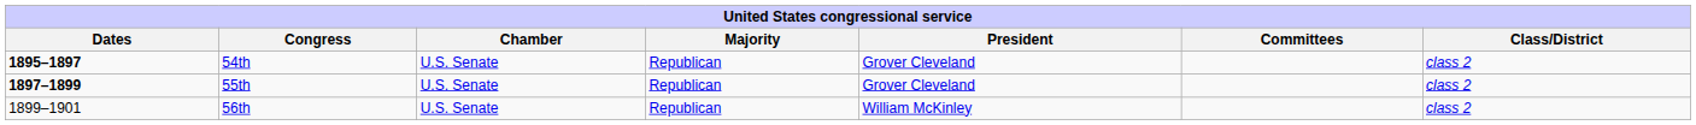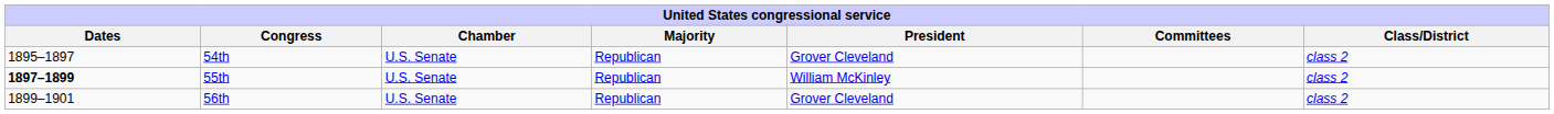54th | Dates: bold -> normal
55th | President: Grover Cleveland -> William McKinley
56th | President: William McKinley -> Grover Cleveland
